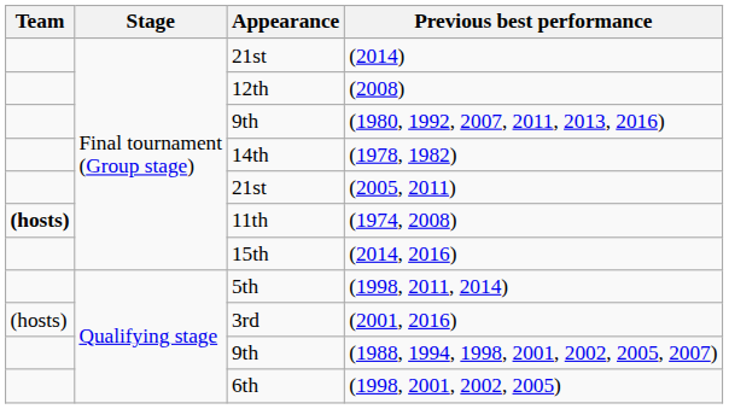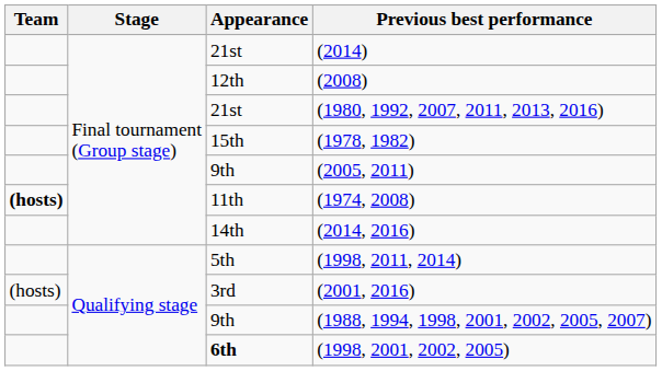(1980, 1992, 2007, 2011, 2013, 2016) | Appearance: 9th -> 21st
(1978, 1982) | Appearance: 14th -> 15th
(2005, 2011) | Appearance: 21st -> 9th
(2014, 2016) | Appearance: 15th -> 14th
(1998, 2001, 2002, 2005) | Appearance: normal -> bold
